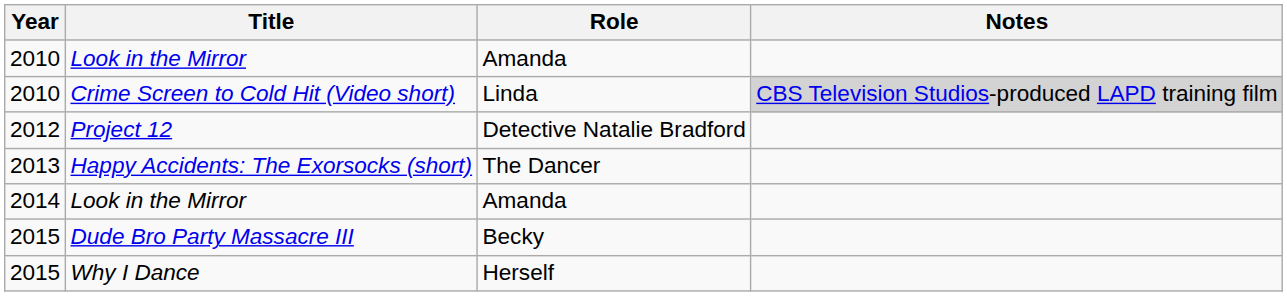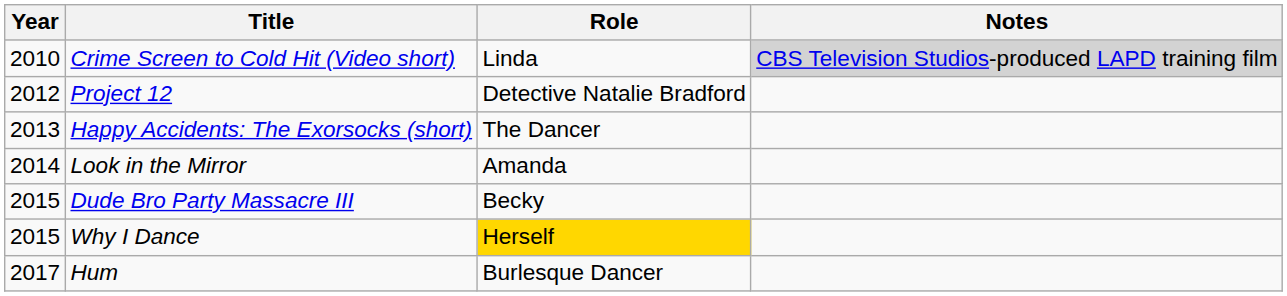- row: 2010 | Look in the Mirror | Amanda
Why I Dance | Role: no background -> gold background
+ row: 2017 | Hum | Burlesque Dancer
